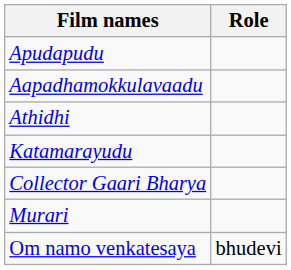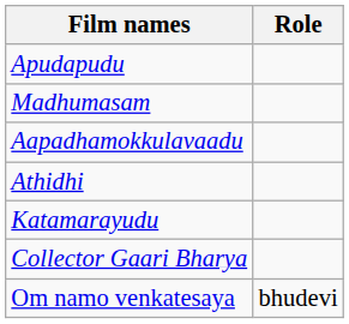+ row: Madhumasam
- row: Murari
